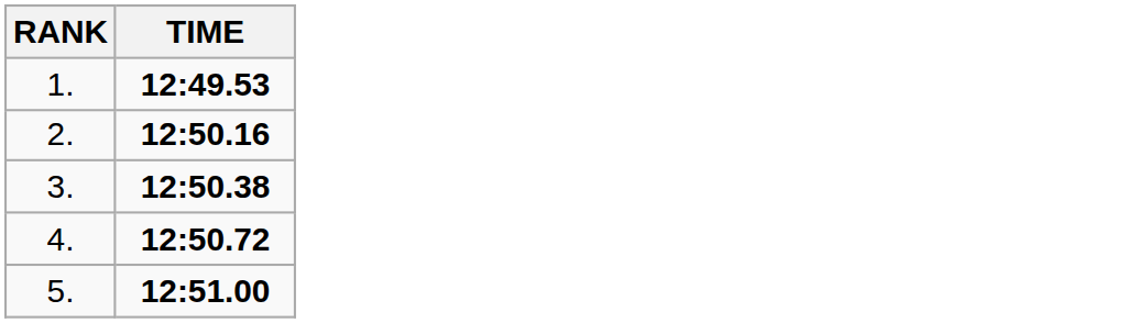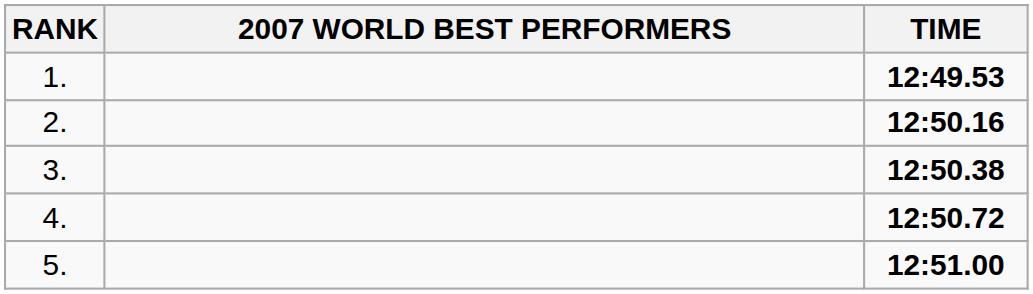+ column: 2007 WORLD BEST PERFORMERS
